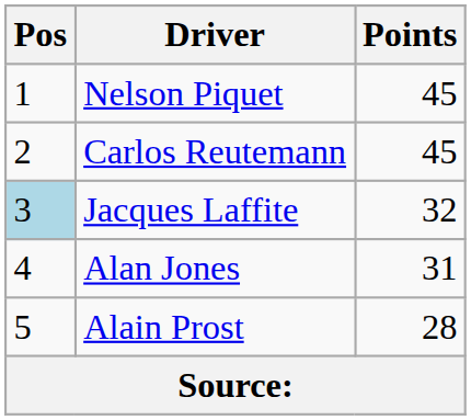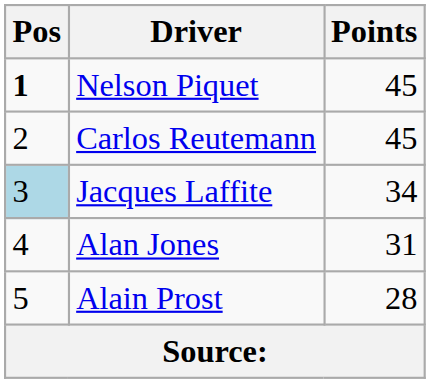Nelson Piquet | Pos: normal -> bold
Jacques Laffite | Points: 32 -> 34
